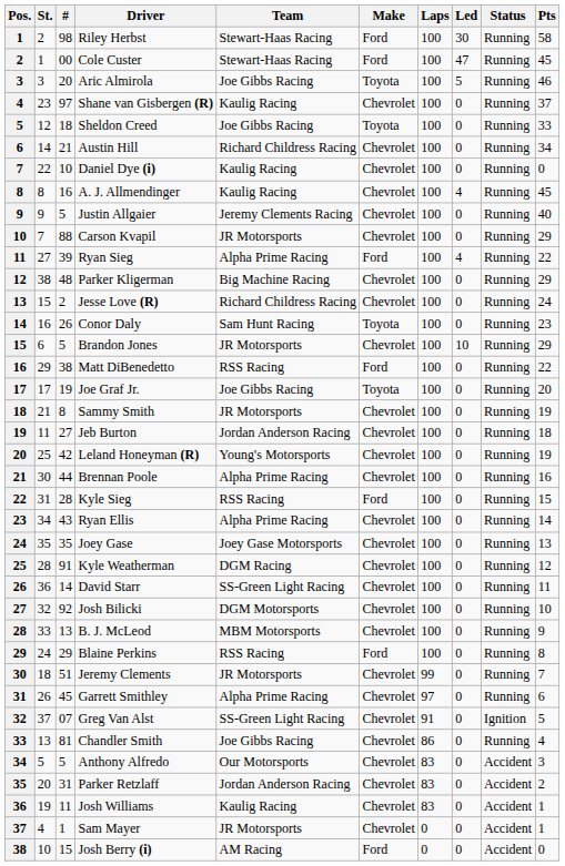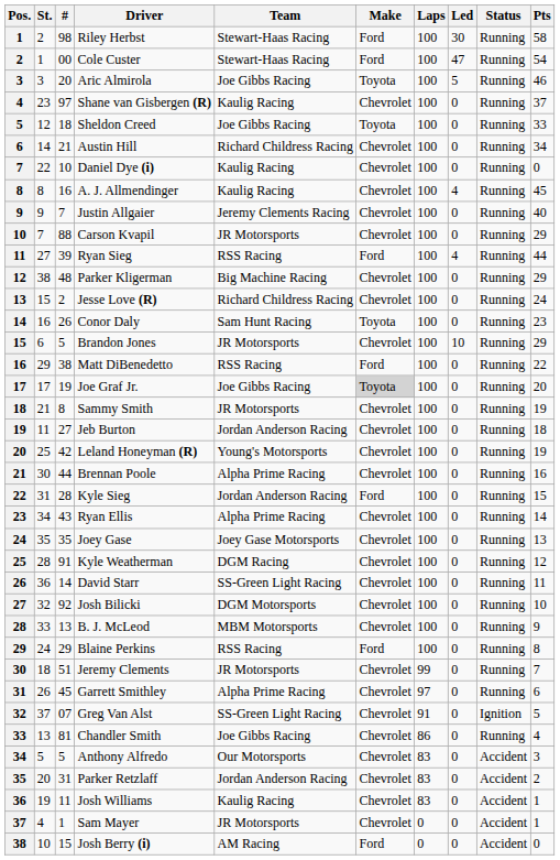Cole Custer | Pts: 45 -> 54
Justin Allgaier | #: 5 -> 7
Ryan Sieg | Team: Alpha Prime Racing -> RSS Racing
Ryan Sieg | Pts: 22 -> 44
Joe Graf Jr. | Make: no background -> lightgrey background
Kyle Sieg | Team: RSS Racing -> Jordan Anderson Racing
